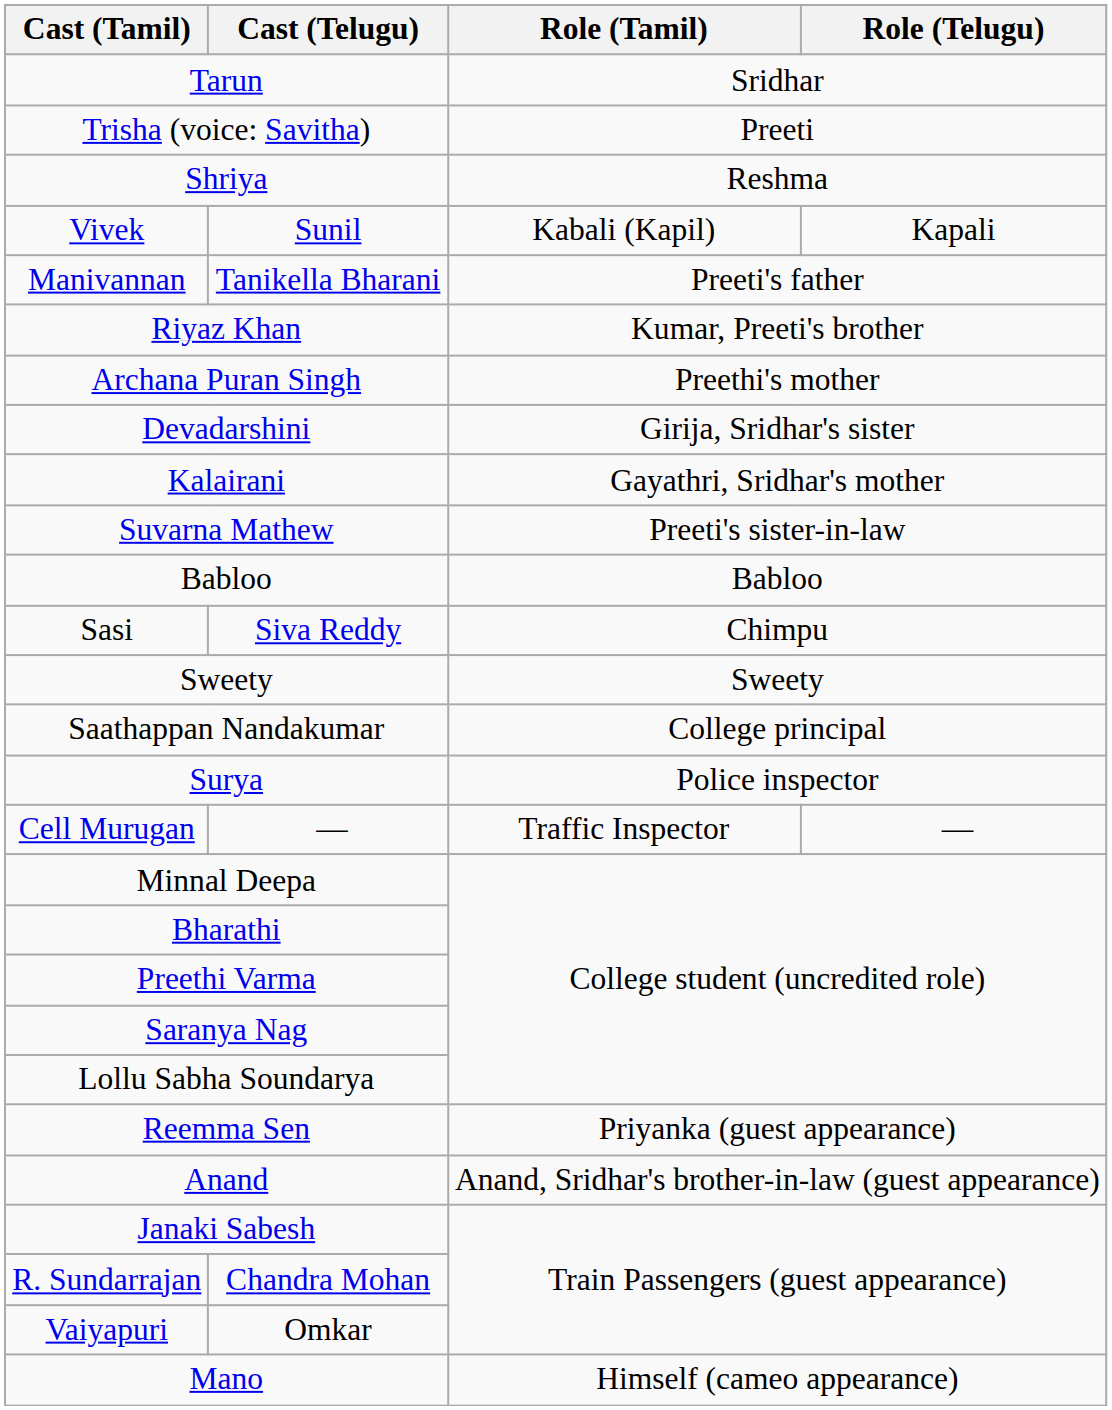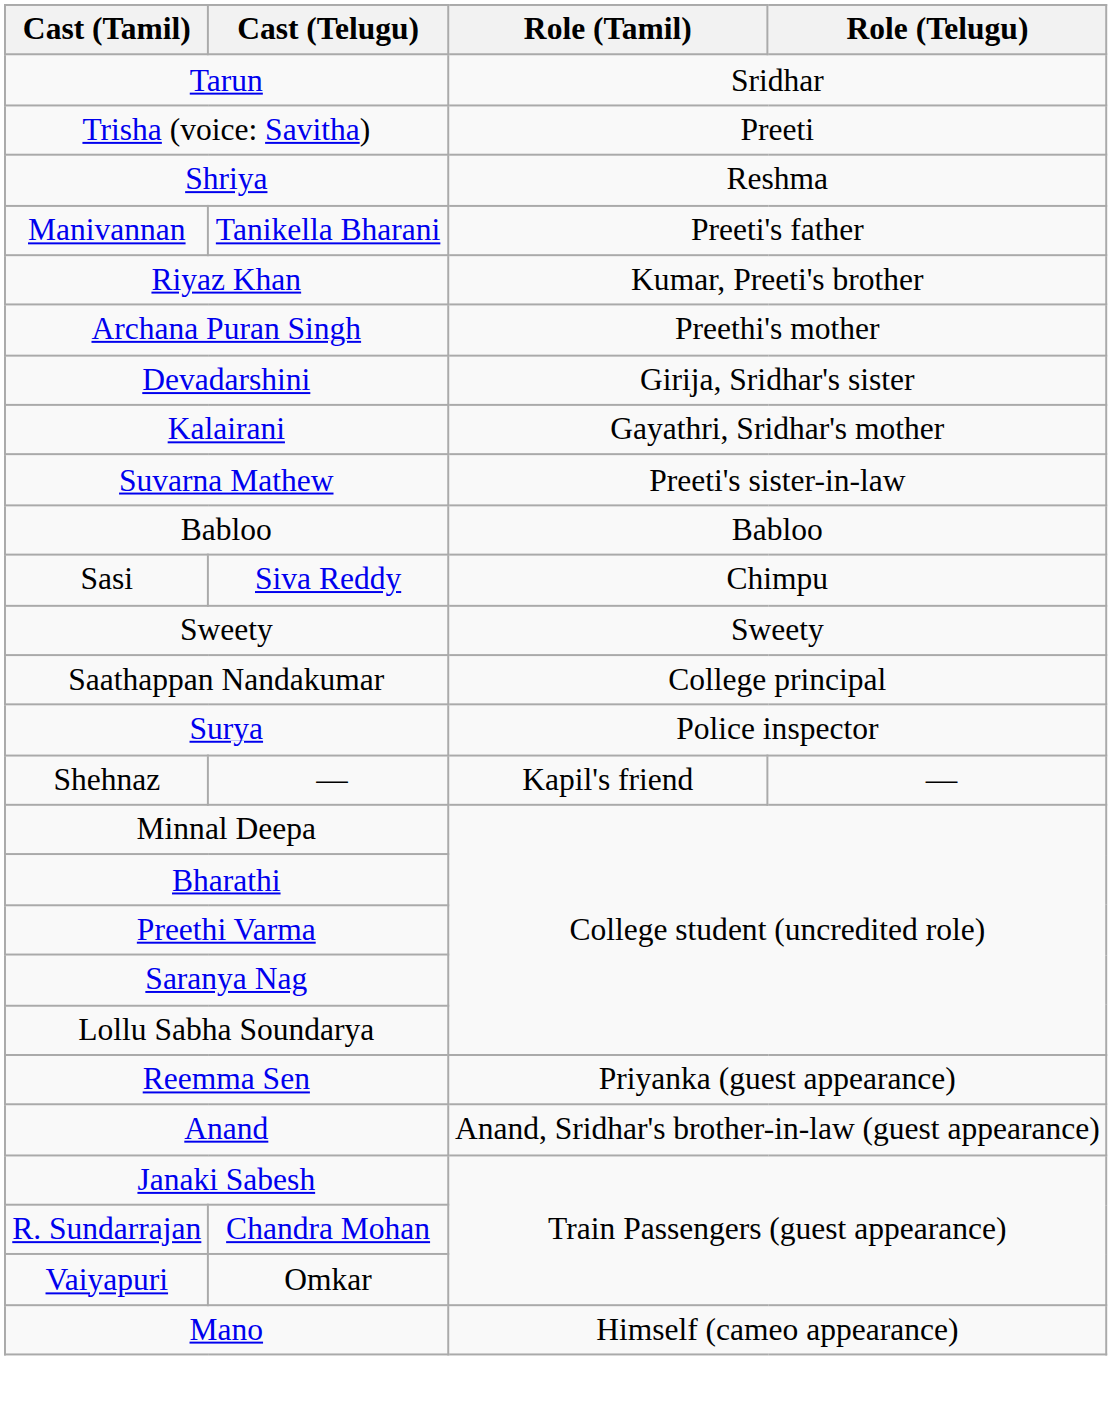- row: Vivek | Sunil | Kabali (Kapil) | Kapali
- row: Cell Murugan | — | Traffic Inspector | —
+ row: Shehnaz | — | Kapil's friend | —
